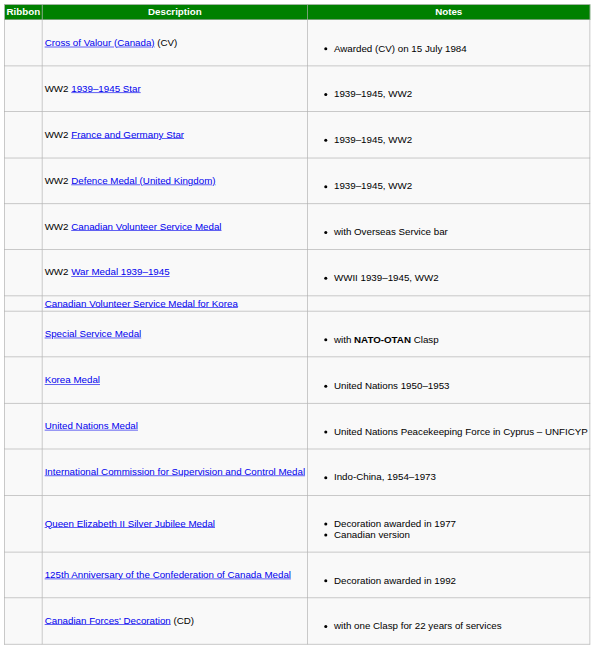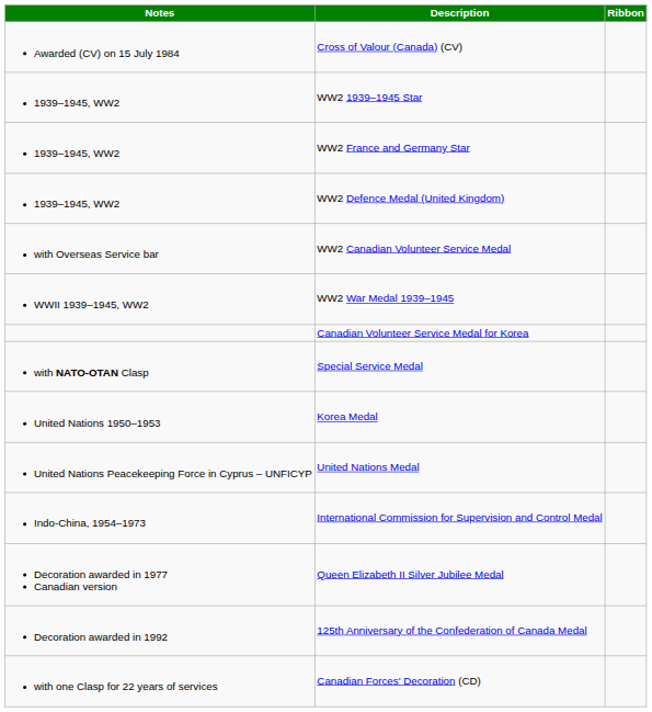columns swapped: Ribbon <-> Notes
